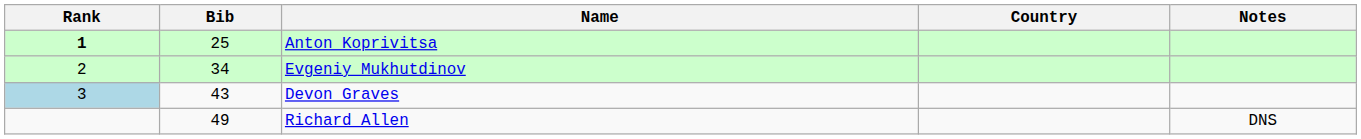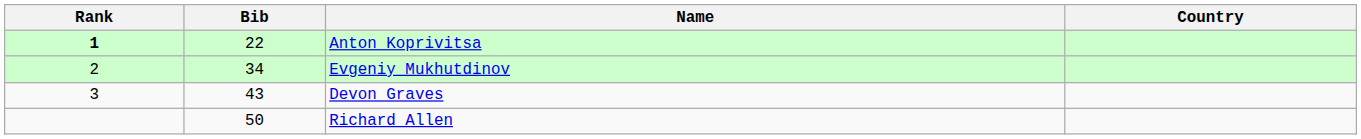- column: Notes | DNS
Anton Koprivitsa | Bib: 25 -> 22
Devon Graves | Rank: lightblue background -> no background
Richard Allen | Bib: 49 -> 50
